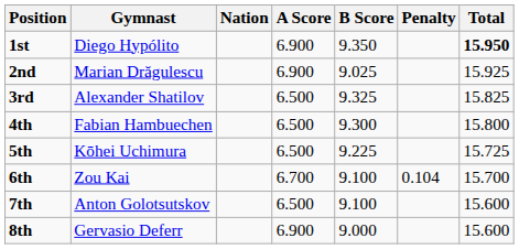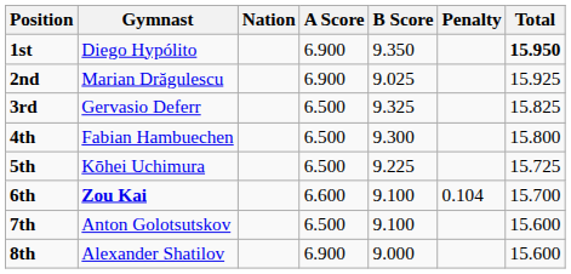3rd | Gymnast: Alexander Shatilov -> Gervasio Deferr
6th | Gymnast: normal -> bold
6th | A Score: 6.700 -> 6.600
8th | Gymnast: Gervasio Deferr -> Alexander Shatilov
